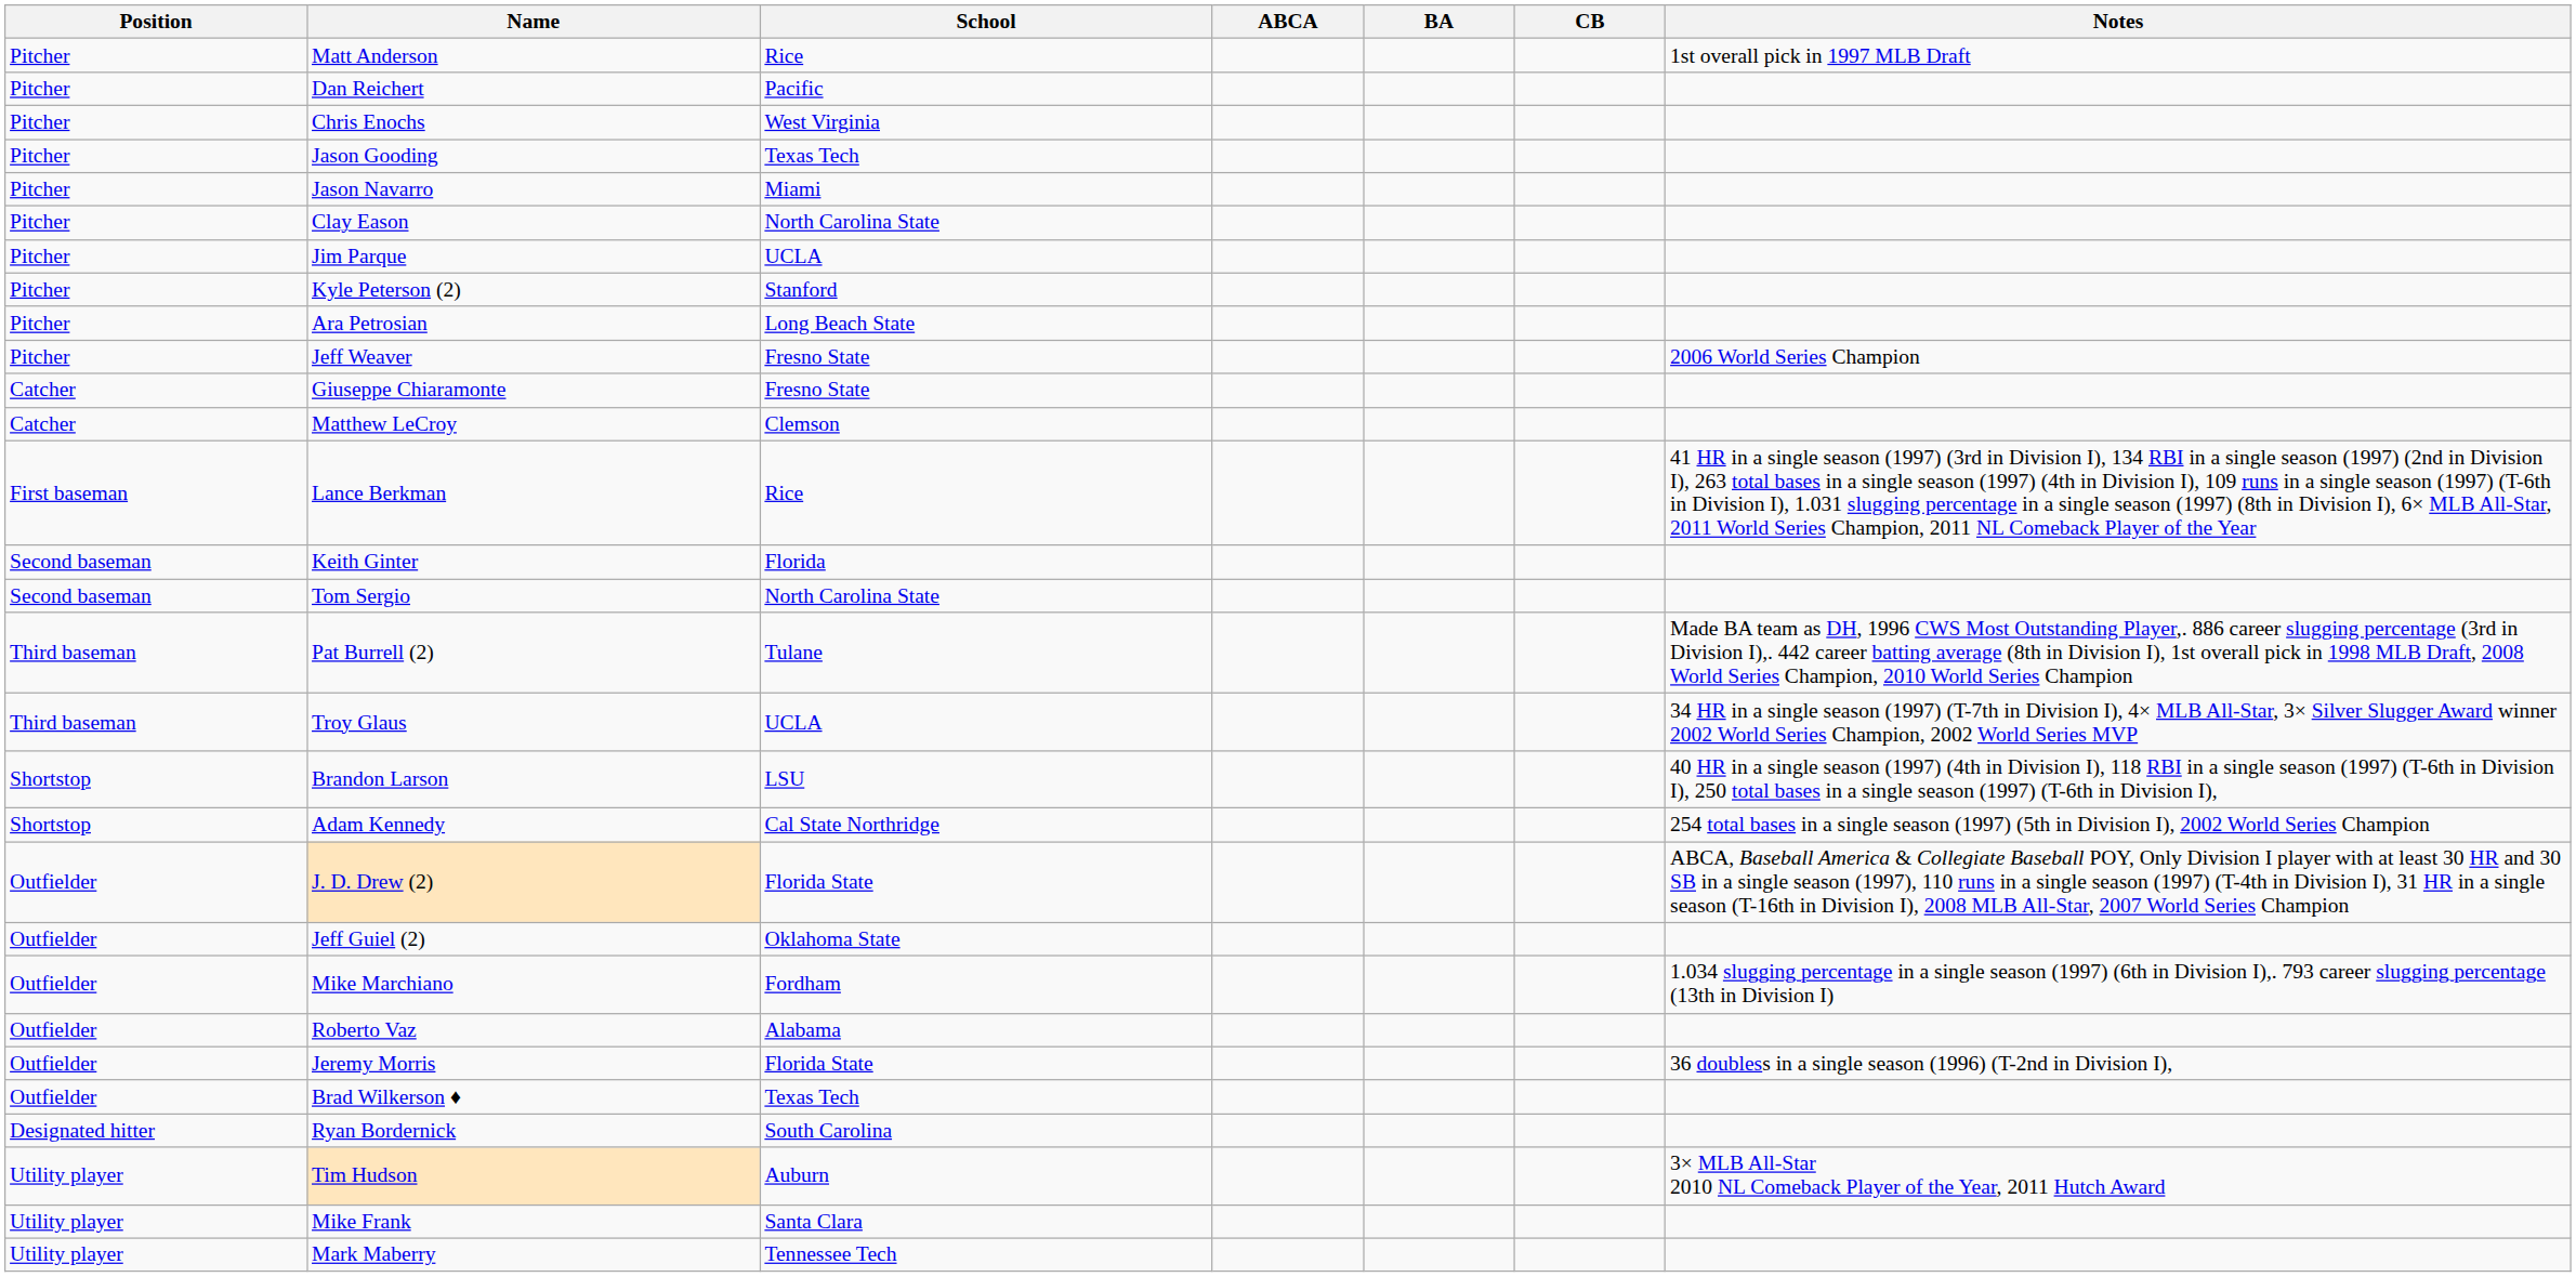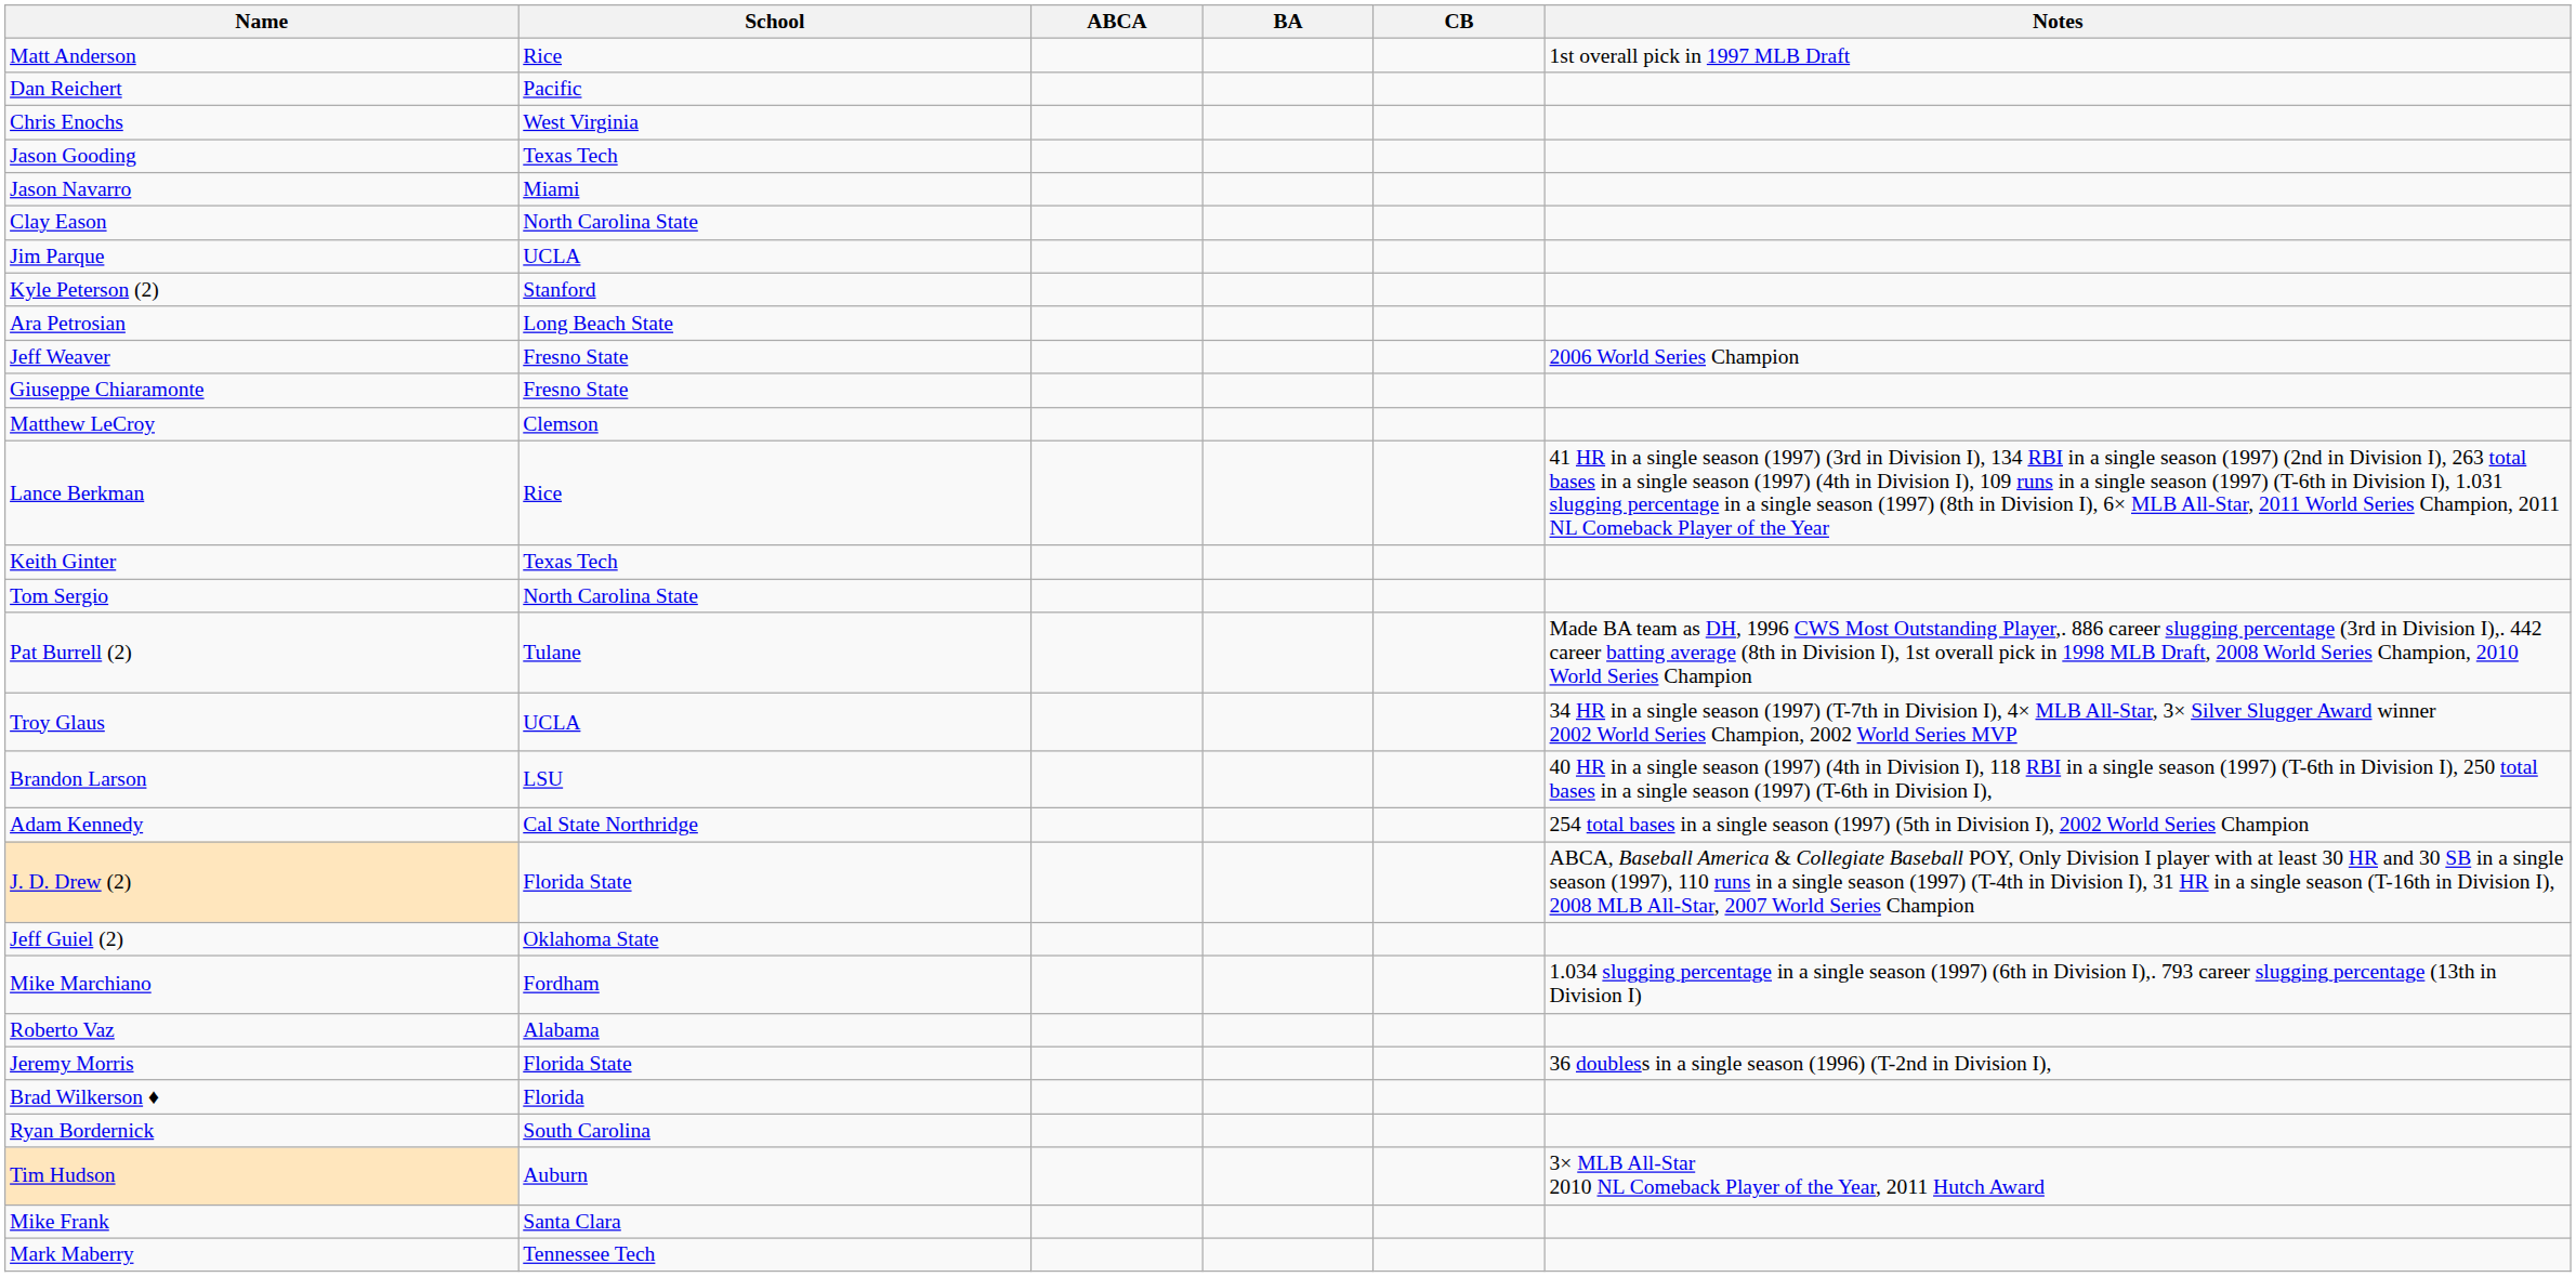- column: Position | Pitcher | Pitcher | Pitcher | Pitcher | Pitcher | Pitcher | Pitcher | Pitcher | Pitcher | Pitcher | Catcher | Catcher | First baseman | Second baseman | Second baseman | Third baseman | Third baseman | Shortstop | Shortstop | Outfielder | Outfielder | Outfielder | Outfielder | Outfielder | Outfielder | Designated hitter | Utility player | Utility player | Utility player
Keith Ginter | School: Florida -> Texas Tech
Brad Wilkerson ♦ | School: Texas Tech -> Florida
